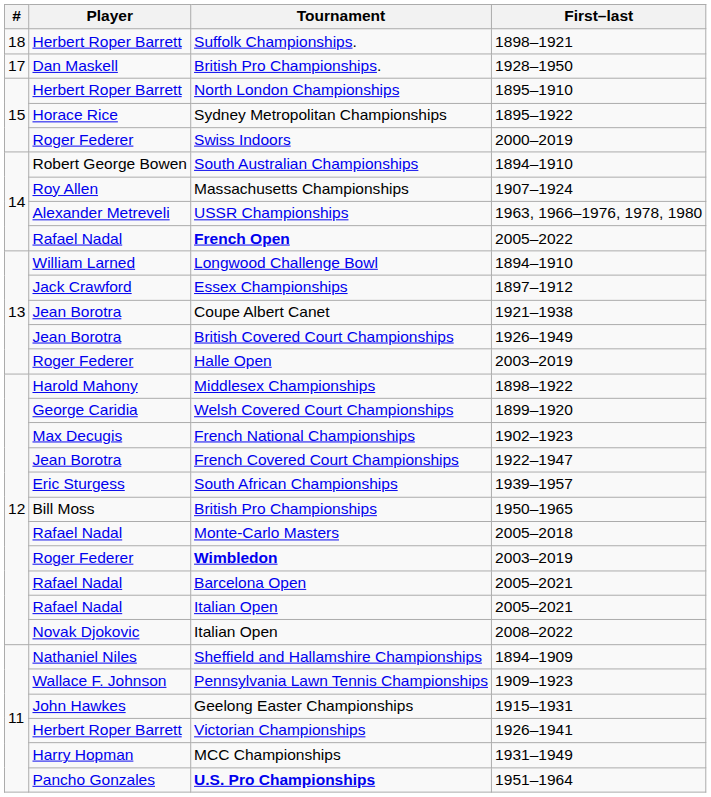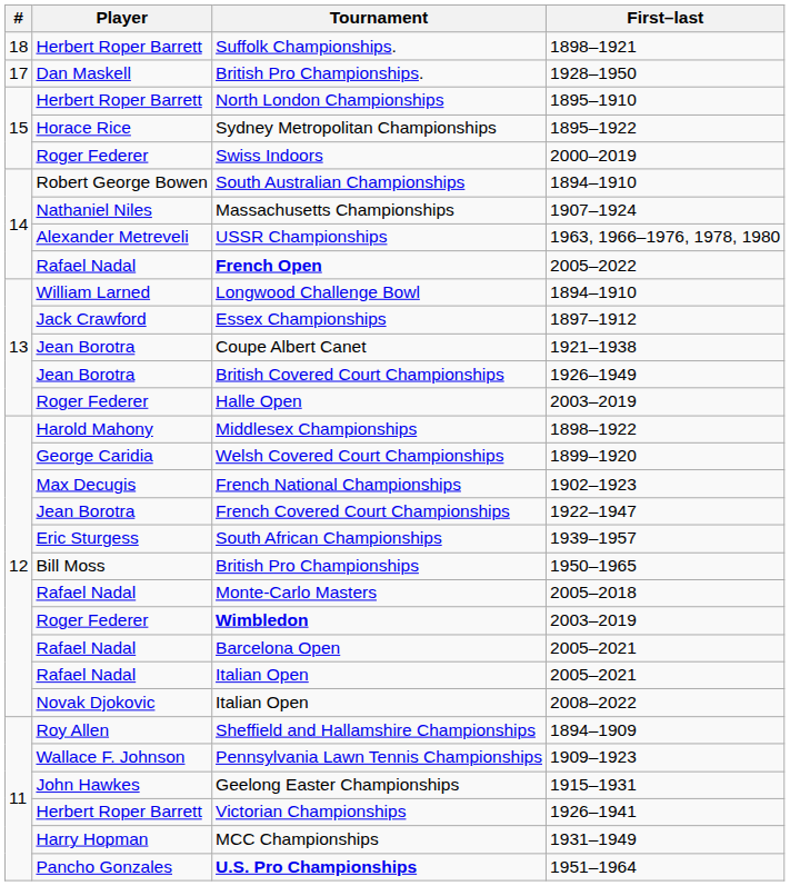Massachusetts Championships | Player: Roy Allen -> Nathaniel Niles
Sheffield and Hallamshire Championships | Player: Nathaniel Niles -> Roy Allen
